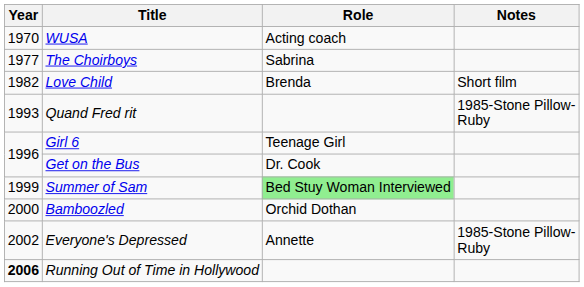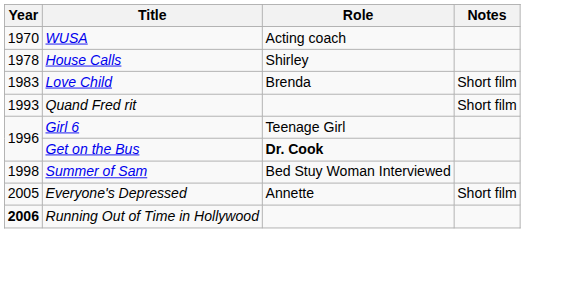- row: 1977 | The Choirboys | Sabrina
+ row: 1978 | House Calls | Shirley
Love Child | Year: 1982 -> 1983
Quand Fred rit | Notes: 1985-Stone Pillow- Ruby -> Short film
Get on the Bus | Role: normal -> bold
Summer of Sam | Year: 1999 -> 1998
Summer of Sam | Role: lightgreen background -> no background
- row: 2000 | Bamboozled | Orchid Dothan
Everyone's Depressed | Year: 2002 -> 2005
Everyone's Depressed | Notes: 1985-Stone Pillow- Ruby -> Short film
